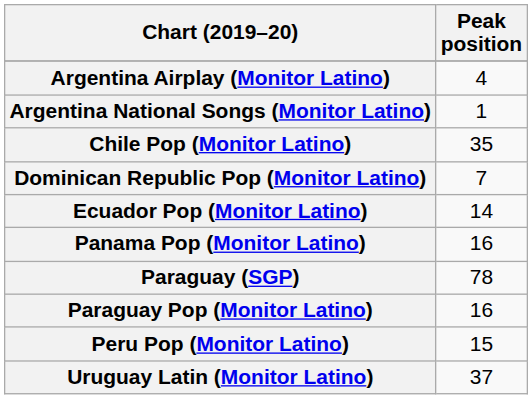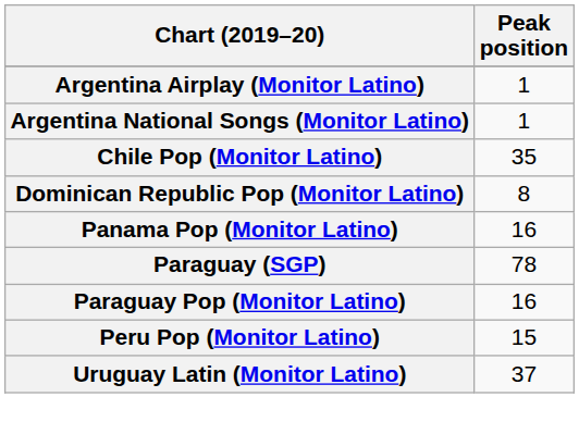Argentina Airplay (Monitor Latino) | Peak position: 4 -> 1
Dominican Republic Pop (Monitor Latino) | Peak position: 7 -> 8
- row: Ecuador Pop (Monitor Latino) | 14
